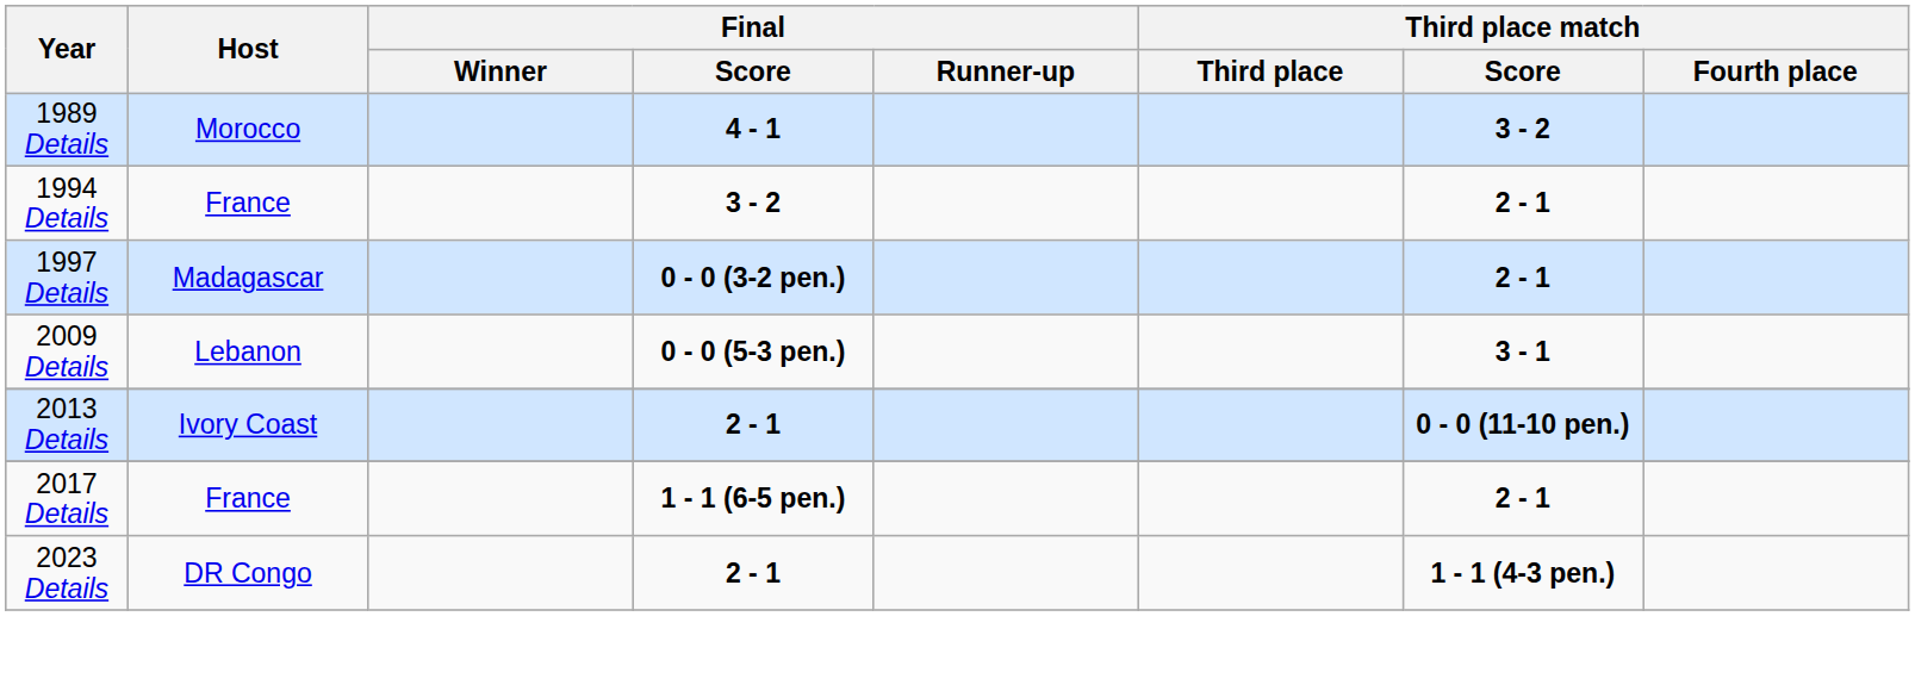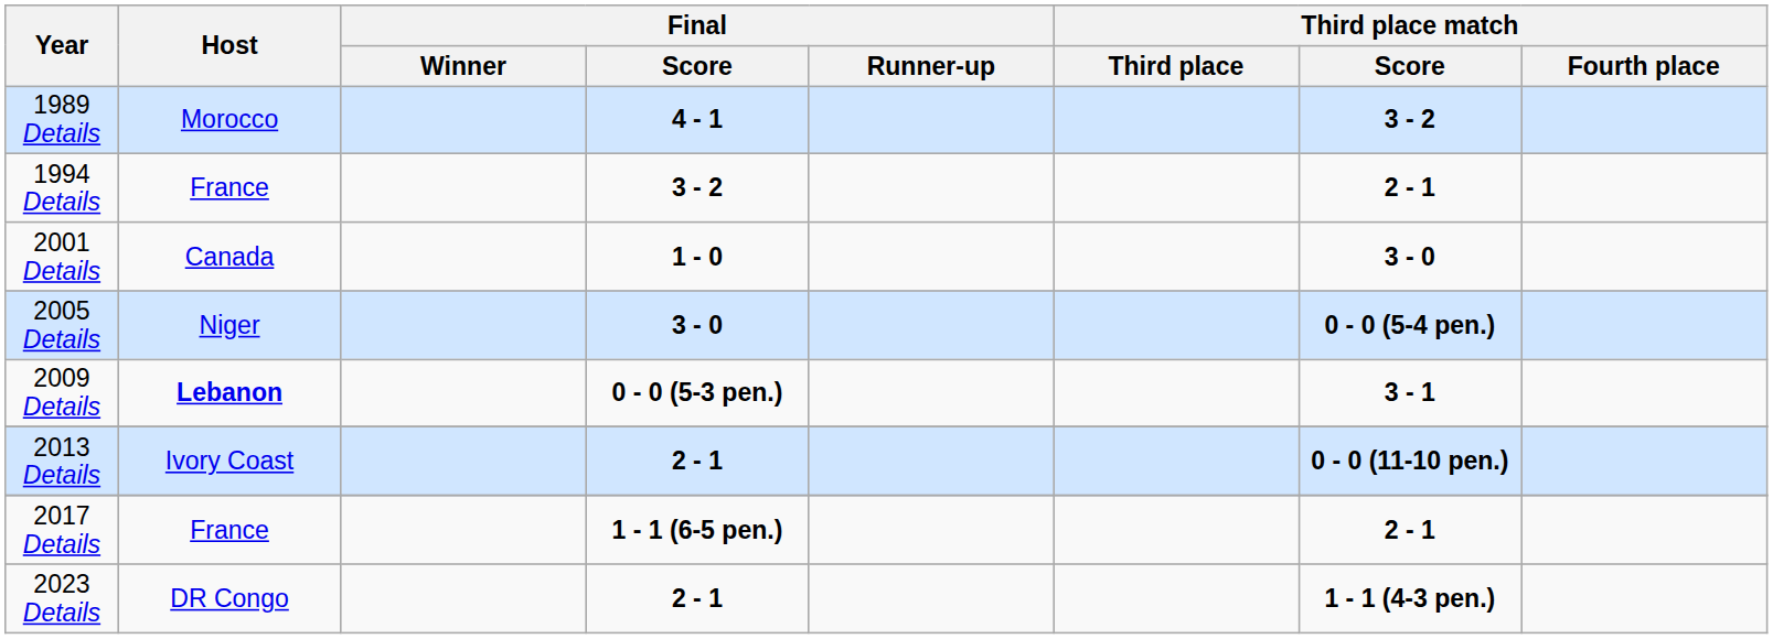- row: 1997 Details | Madagascar | 0 - 0 (3-2 pen.) | 2 - 1
+ row: 2001 Details | Canada | 1 - 0 | 3 - 0
+ row: 2005 Details | Niger | 3 - 0 | 0 - 0 (5-4 pen.)
2009 Details | Host: normal -> bold
